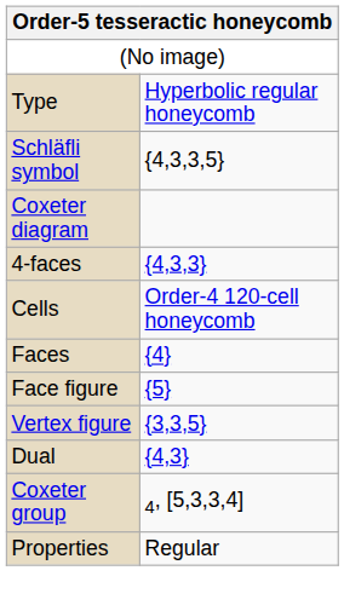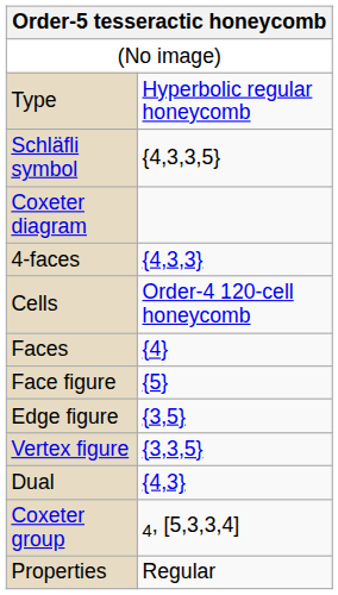+ row: Edge figure | {3,5}
